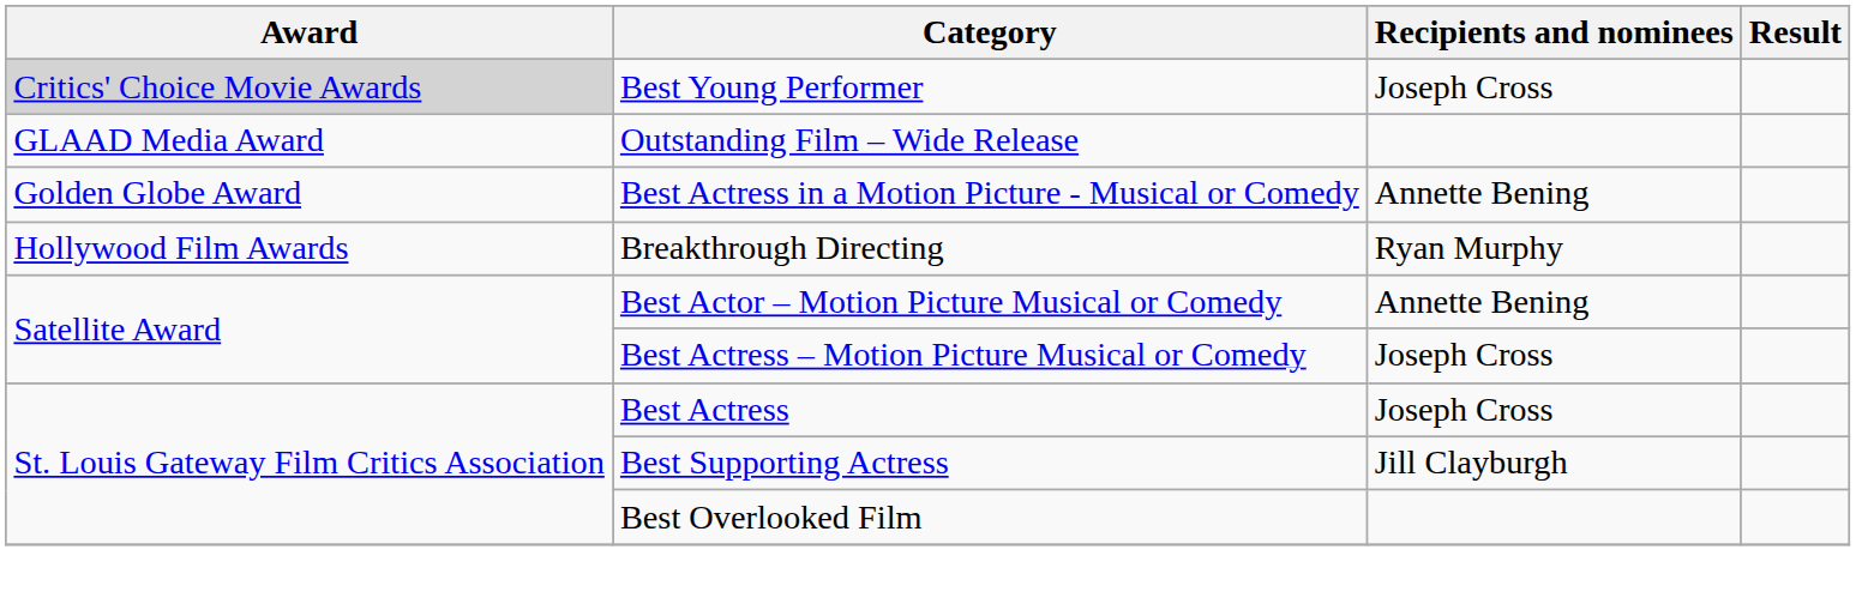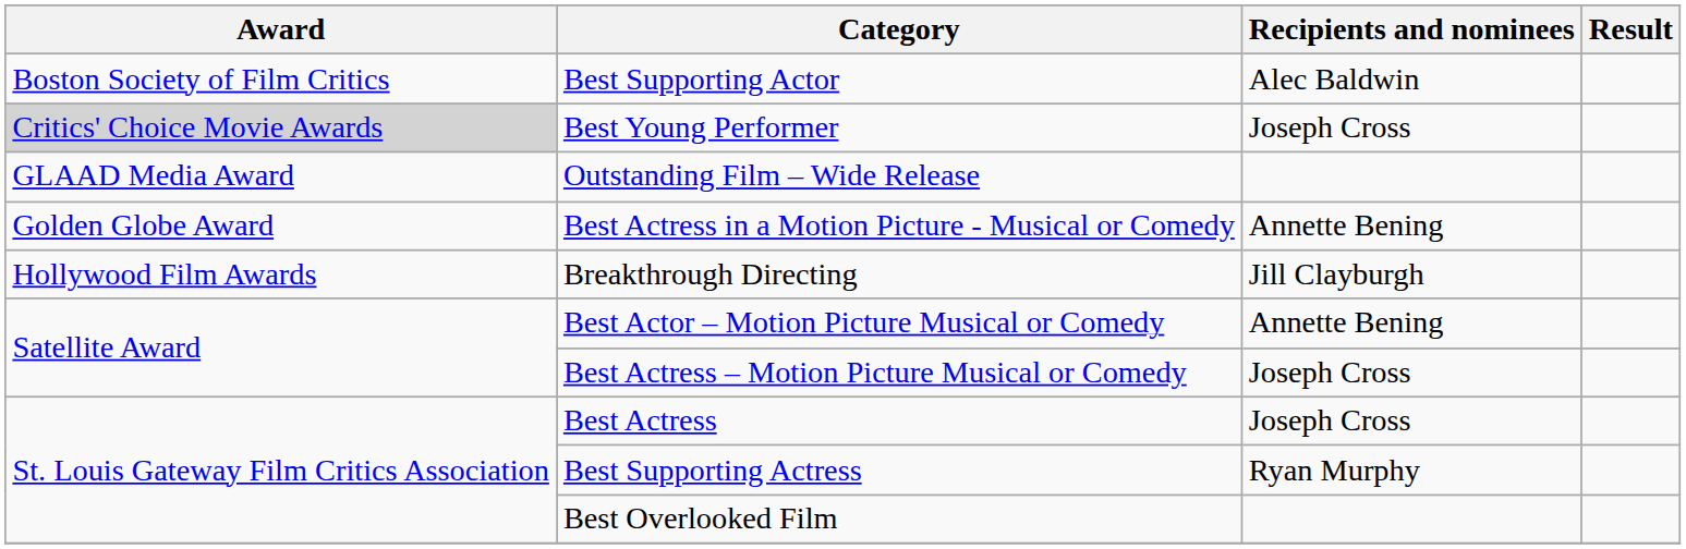+ row: Boston Society of Film Critics | Best Supporting Actor | Alec Baldwin
Breakthrough Directing | Recipients and nominees: Ryan Murphy -> Jill Clayburgh
Best Supporting Actress | Recipients and nominees: Jill Clayburgh -> Ryan Murphy
